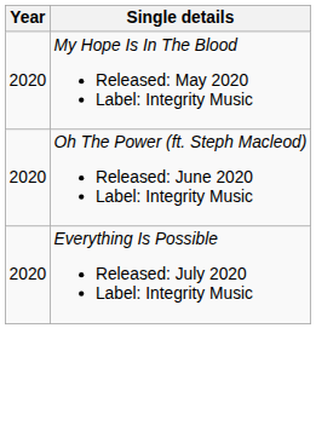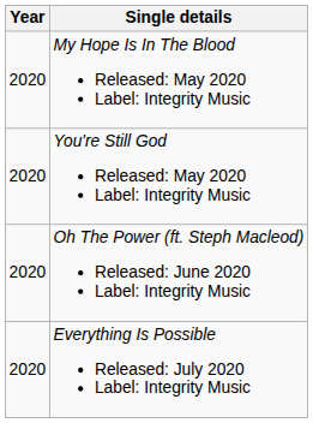+ row: 2020 | You're Still God Released: May 2020 Label: Integrity Music
